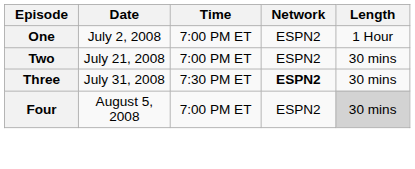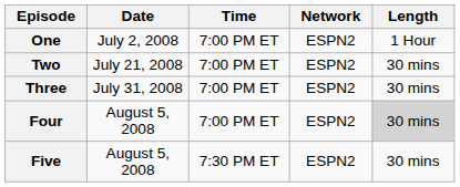Three | Time: 7:30 PM ET -> 7:00 PM ET
Three | Network: bold -> normal
+ row: Five | August 5, 2008 | 7:30 PM ET | ESPN2 | 30 mins
